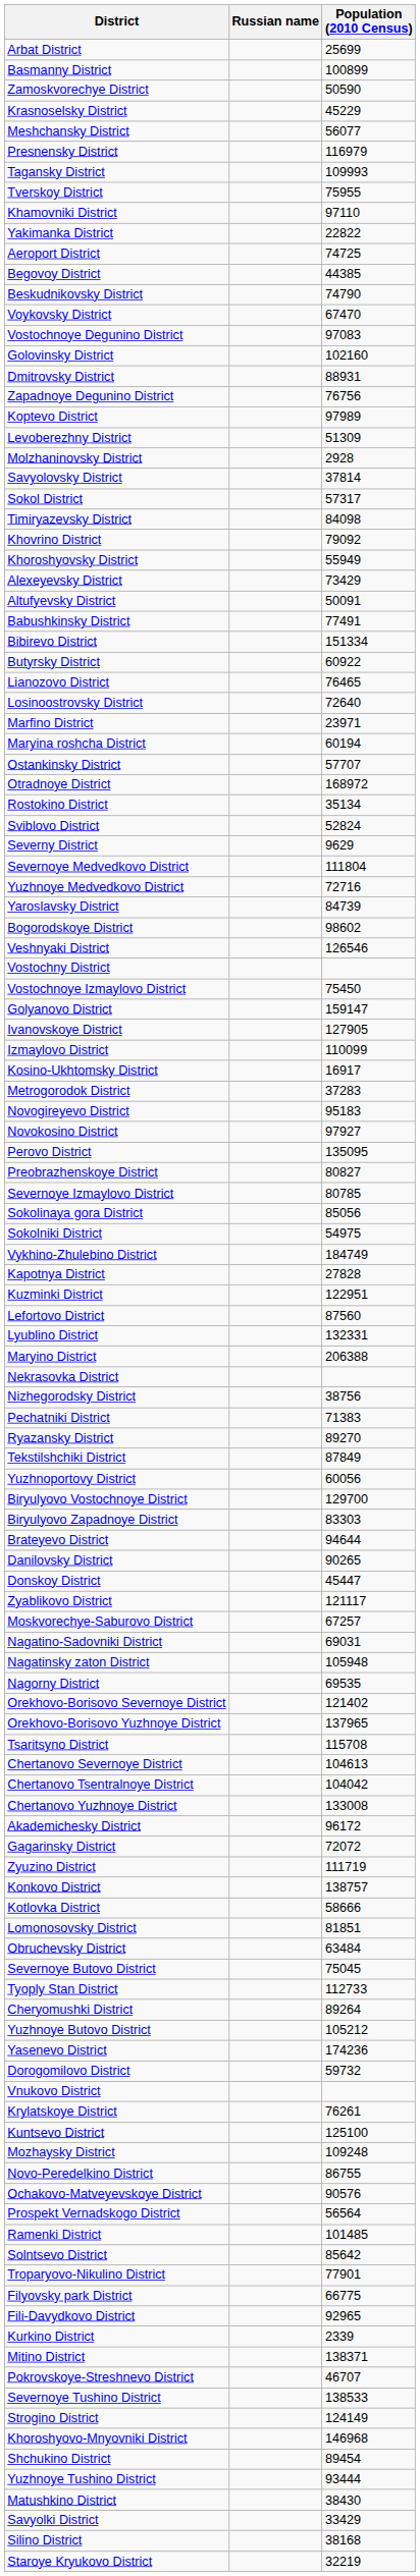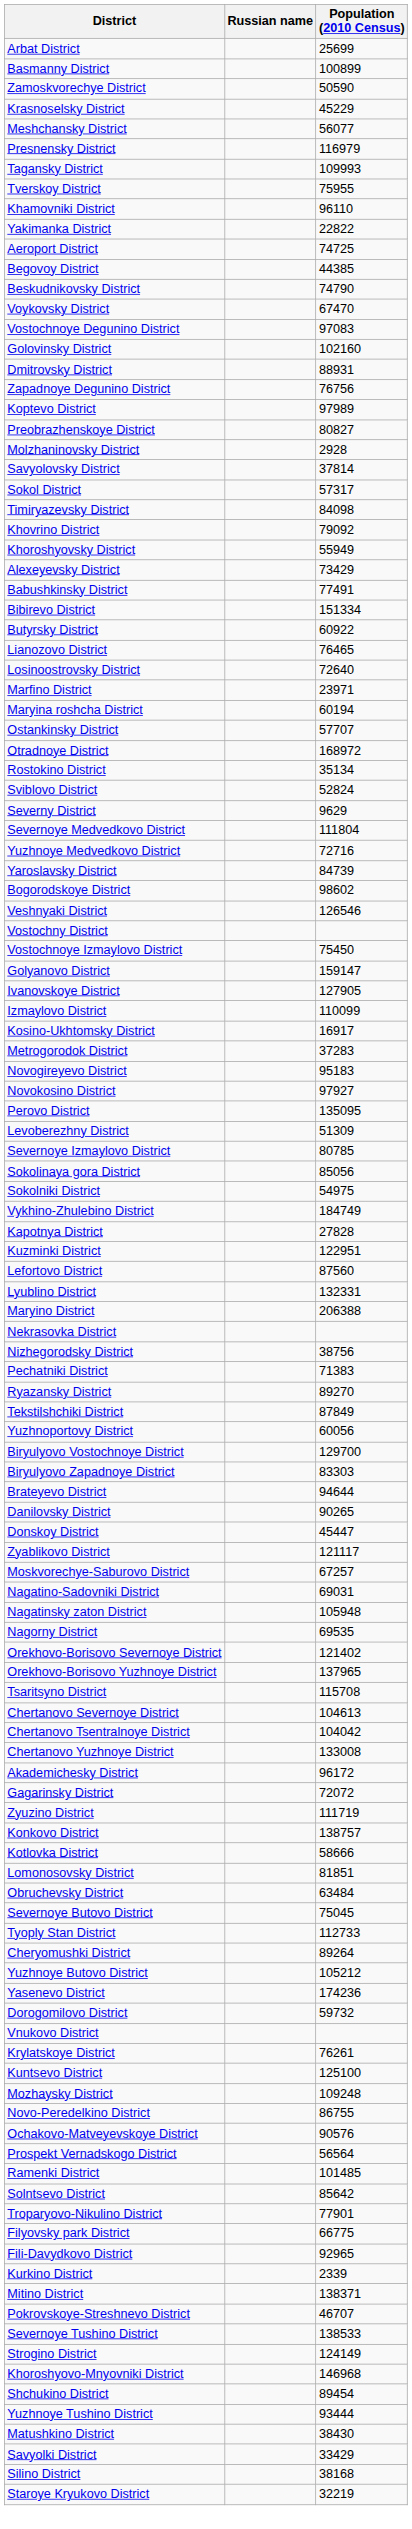Khamovniki District | Population (2010 Census): 97110 -> 96110
rows swapped: Levoberezhny District <-> Preobrazhenskoye District
- row: Altufyevsky District | 50091
